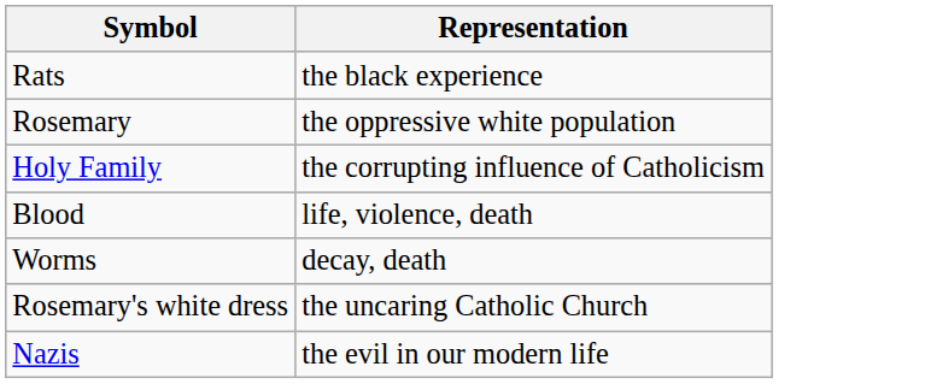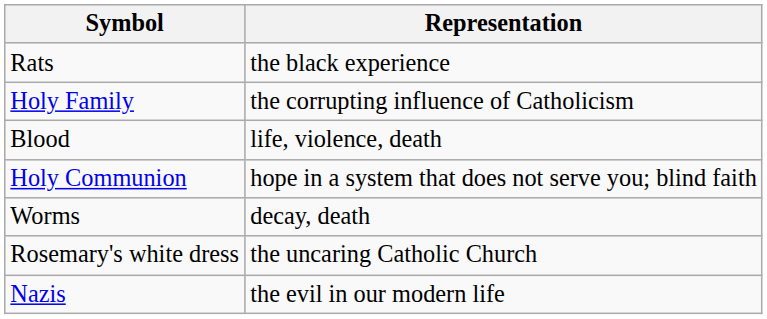- row: Rosemary | the oppressive white population
+ row: Holy Communion | hope in a system that does not serve you; blind faith
